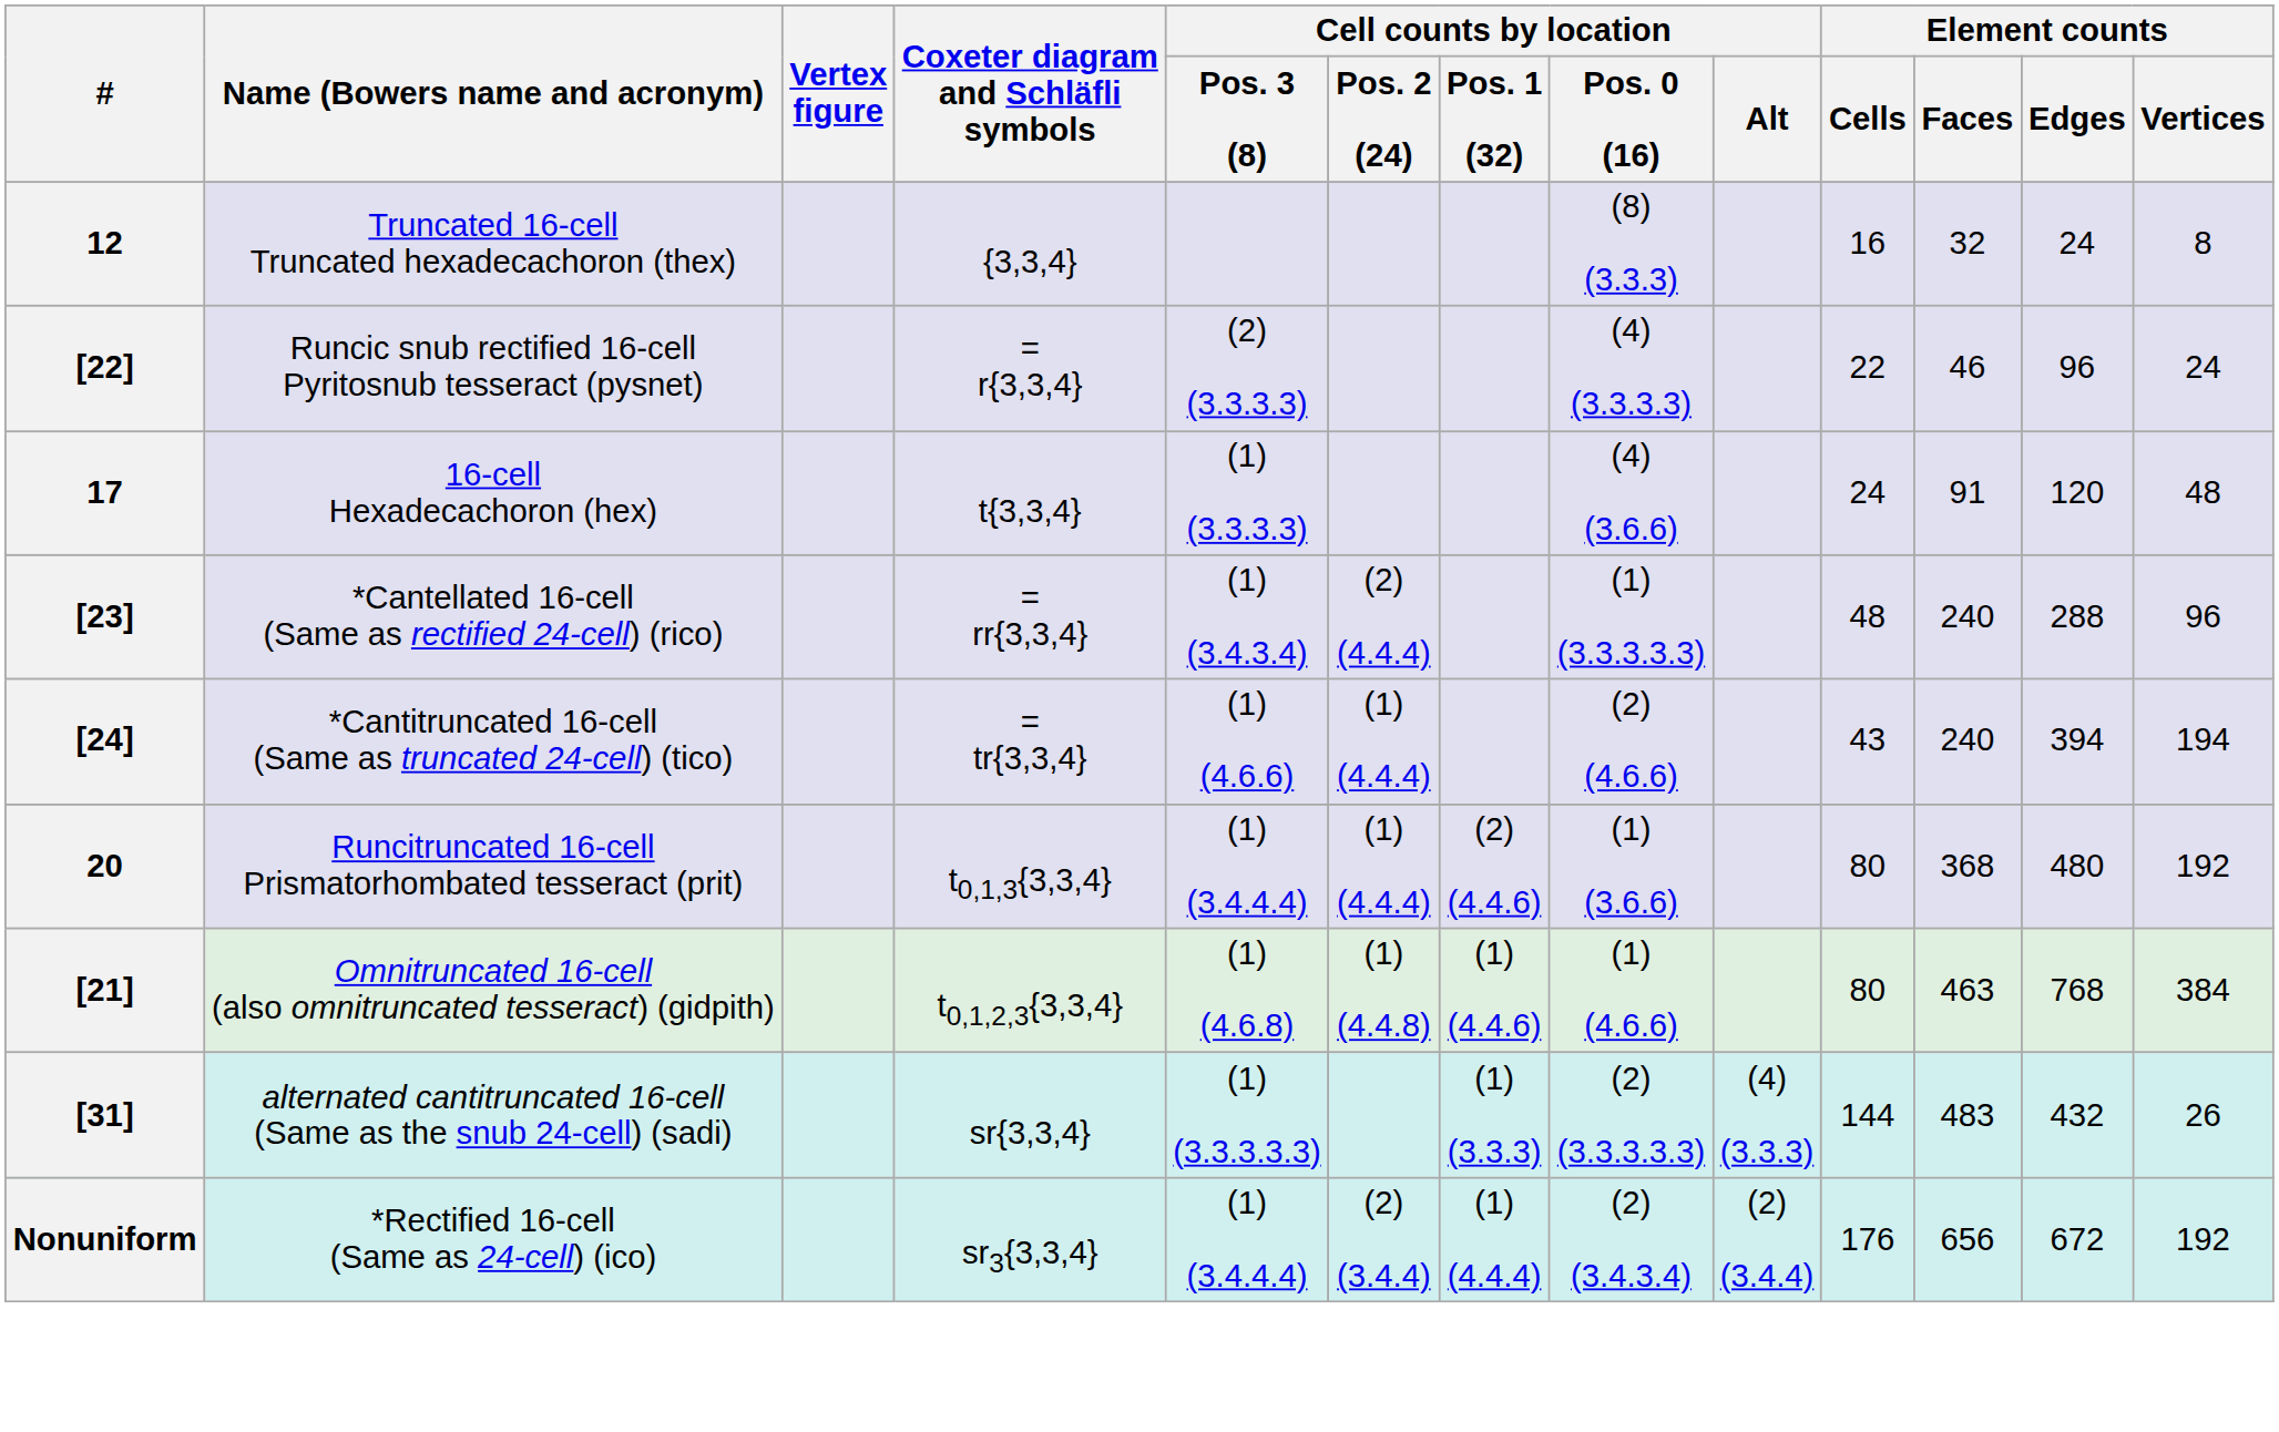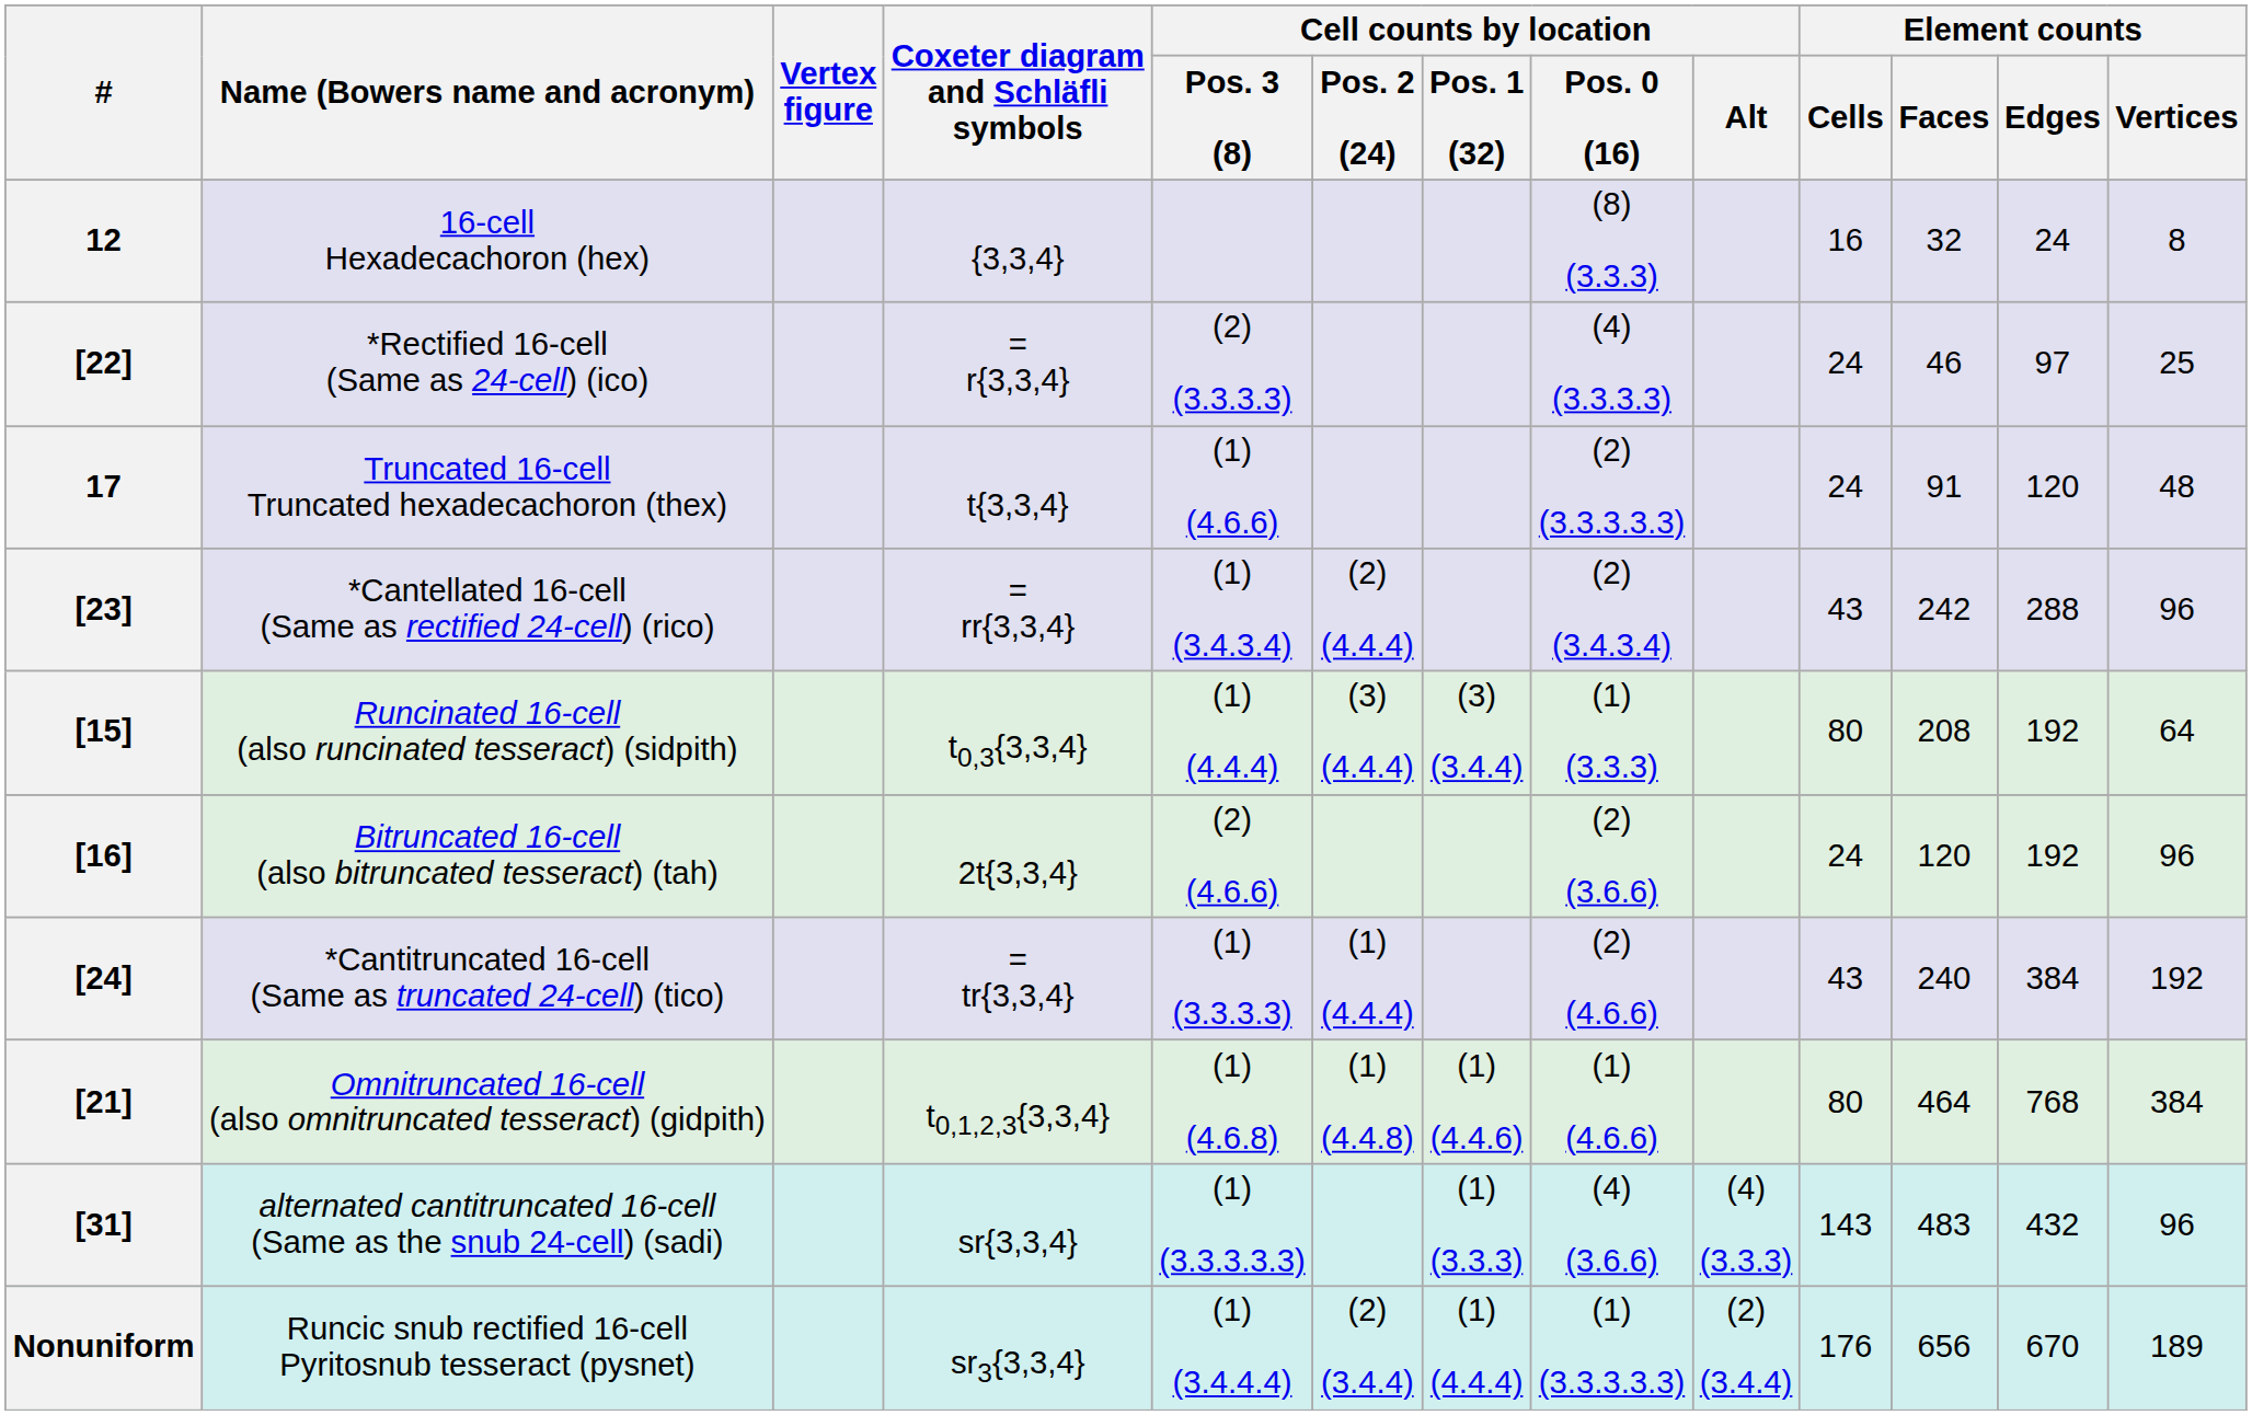12 | Name (Bowers name and acronym): Truncated 16-cell Truncated hexadecachoron (thex) -> 16-cell Hexadecachoron (hex)
[22] | Name (Bowers name and acronym): Runcic snub rectified 16-cell Pyritosnub tesseract (pysnet) -> *Rectified 16-cell (Same as 24-cell) (ico)
[22] | Element counts / Cells: 22 -> 24
[22] | Element counts / Edges: 96 -> 97
[22] | Element counts / Vertices: 24 -> 25
17 | Name (Bowers name and acronym): 16-cell Hexadecachoron (hex) -> Truncated 16-cell Truncated hexadecachoron (thex)
17 | Cell counts by location / Pos. 3 (8): (1) (3.3.3.3) -> (1) (4.6.6)
17 | Cell counts by location / Pos. 0 (16): (4) (3.6.6) -> (2) (3.3.3.3.3)
[23] | Cell counts by location / Pos. 0 (16): (1) (3.3.3.3.3) -> (2) (3.4.3.4)
[23] | Element counts / Cells: 48 -> 43
[23] | Element counts / Faces: 240 -> 242
+ row: [15] | Runcinated 16-cell (also runcinated tesseract) (sidpith) | t0,3{3,3,4} | (1) (4.4.4) | (3) (4.4.4) | (3) (3.4.4) | (1) (3.3.3) | 80 | 208 | 192 | 64
+ row: [16] | Bitruncated 16-cell (also bitruncated tesseract) (tah) | 2t{3,3,4} | (2) (4.6.6) | (2) (3.6.6) | 24 | 120 | 192 | 96
[24] | Cell counts by location / Pos. 3 (8): (1) (4.6.6) -> (1) (3.3.3.3)
[24] | Element counts / Edges: 394 -> 384
[24] | Element counts / Vertices: 194 -> 192
- row: 20 | Runcitruncated 16-cell Prismatorhombated tesseract (prit) | t0,1,3{3,3,4} | (1) (3.4.4.4) | (1) (4.4.4) | (2) (4.4.6) | (1) (3.6.6) | 80 | 368 | 480 | 192
[21] | Element counts / Faces: 463 -> 464
[31] | Cell counts by location / Pos. 0 (16): (2) (3.3.3.3.3) -> (4) (3.6.6)
[31] | Element counts / Cells: 144 -> 143
[31] | Element counts / Vertices: 26 -> 96
Nonuniform | Name (Bowers name and acronym): *Rectified 16-cell (Same as 24-cell) (ico) -> Runcic snub rectified 16-cell Pyritosnub tesseract (pysnet)
Nonuniform | Cell counts by location / Pos. 0 (16): (2) (3.4.3.4) -> (1) (3.3.3.3.3)
Nonuniform | Element counts / Edges: 672 -> 670
Nonuniform | Element counts / Vertices: 192 -> 189
